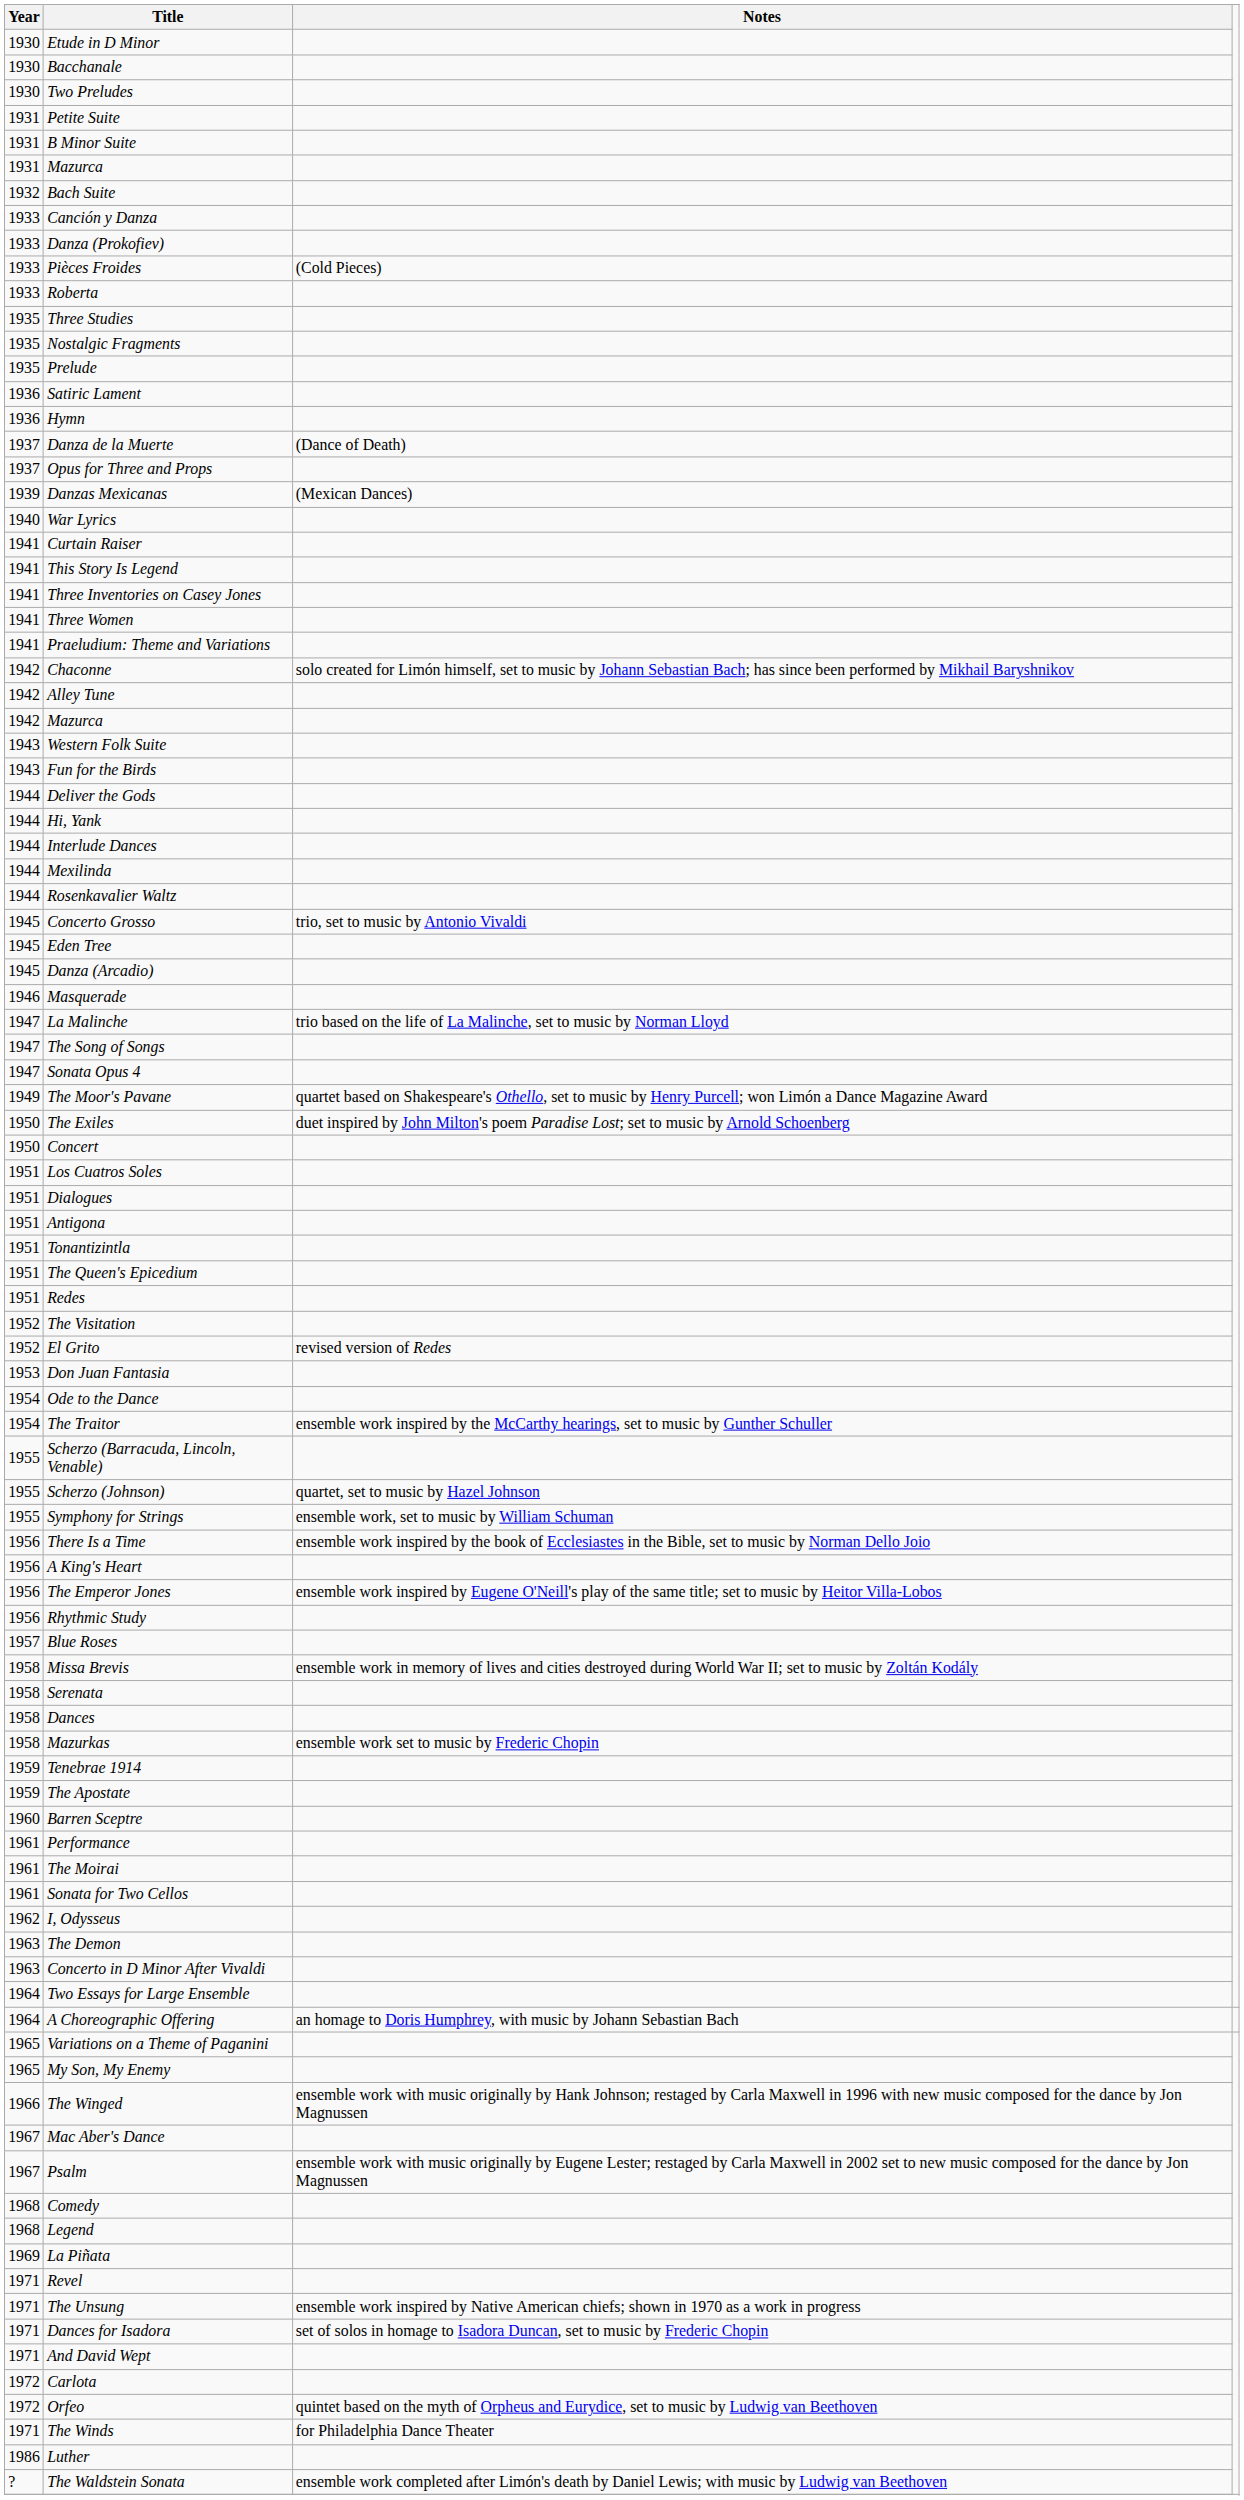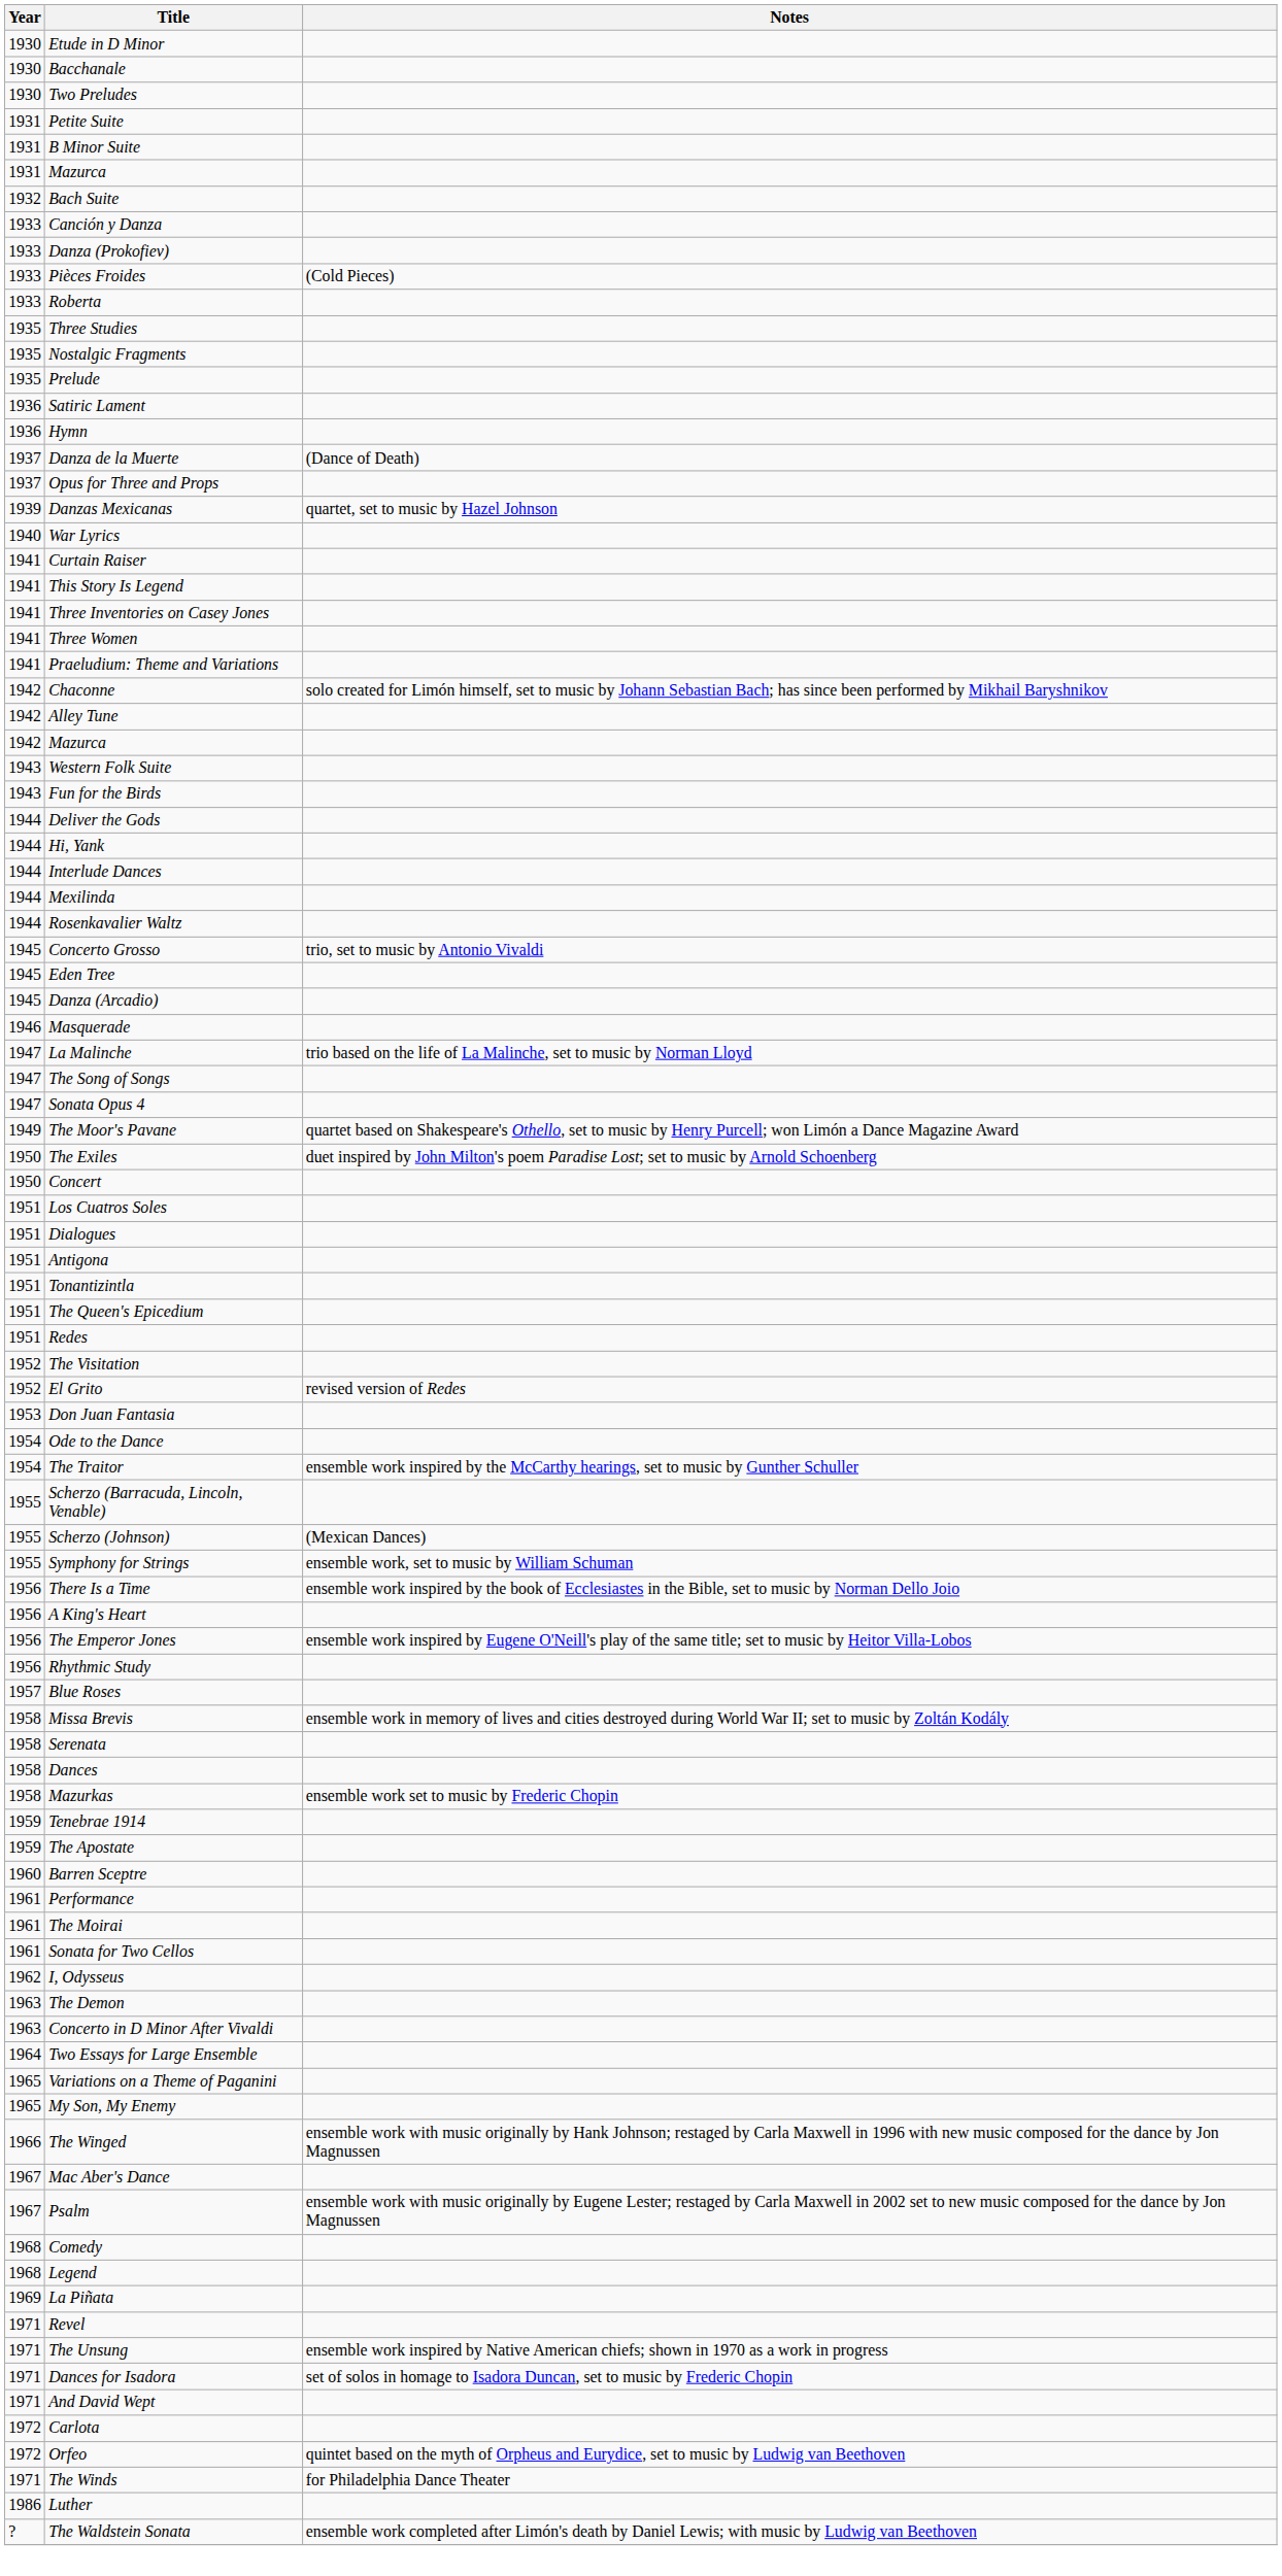Danzas Mexicanas | Notes: (Mexican Dances) -> quartet, set to music by Hazel Johnson
Scherzo (Johnson) | Notes: quartet, set to music by Hazel Johnson -> (Mexican Dances)
- row: 1964 | A Choreographic Offering | an homage to Doris Humphrey, with music by Johann Sebastian Bach
